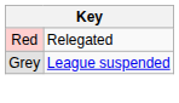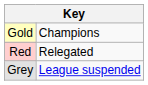+ row: Gold | Champions
